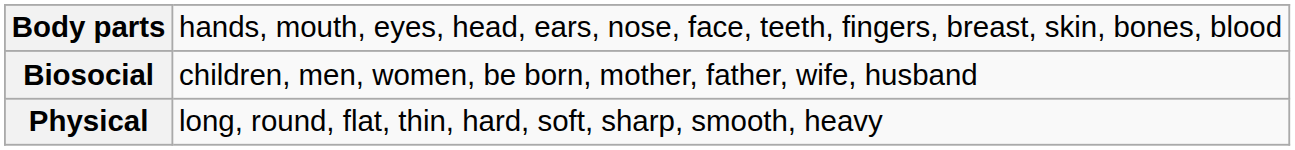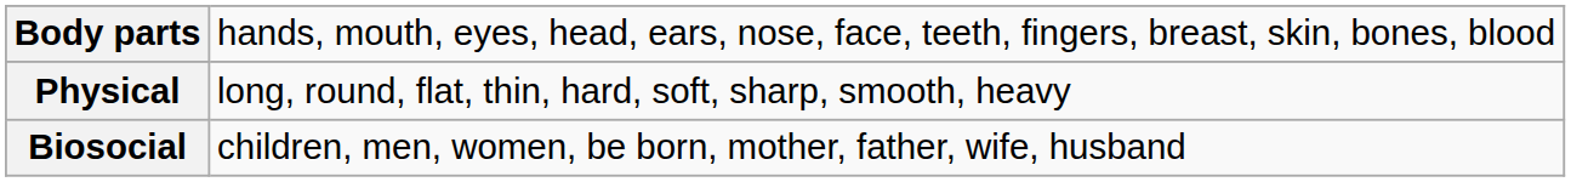rows swapped: Physical <-> Biosocial
